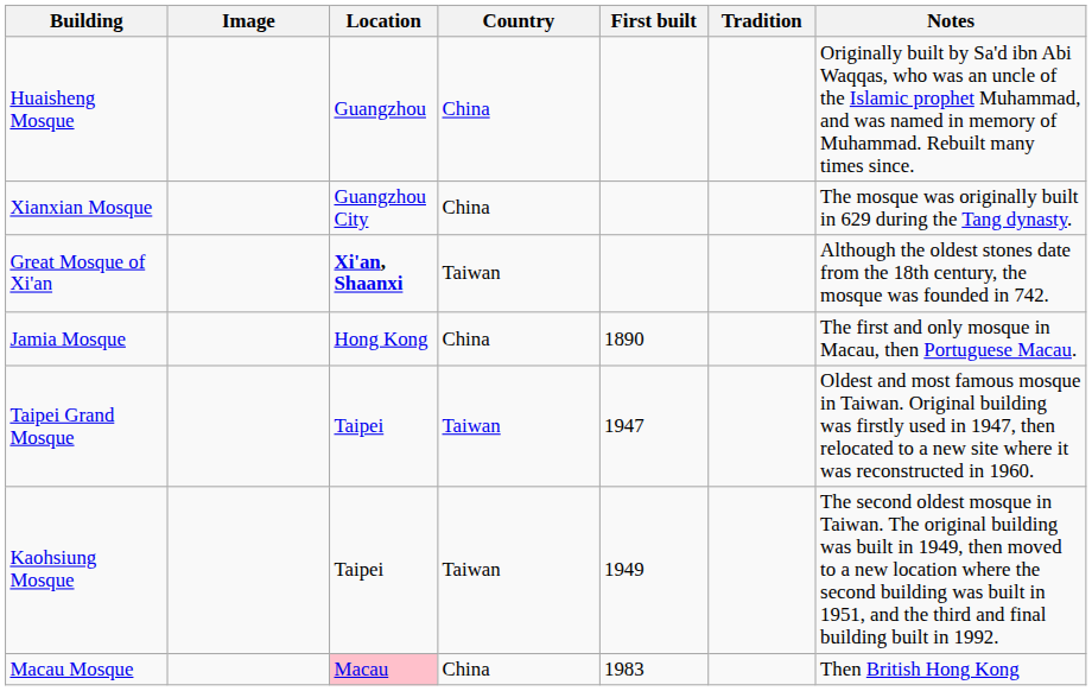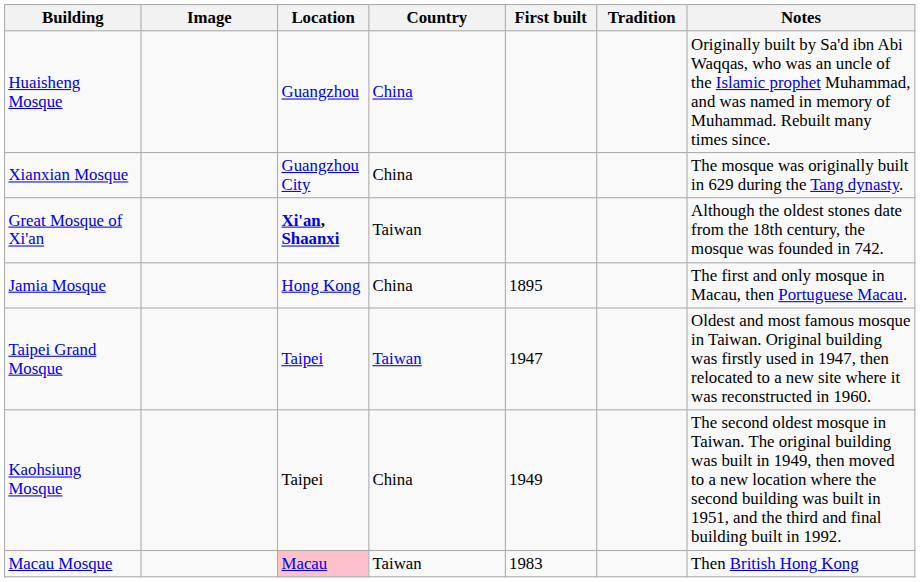Jamia Mosque | First built: 1890 -> 1895
Kaohsiung Mosque | Country: Taiwan -> China
Macau Mosque | Country: China -> Taiwan
